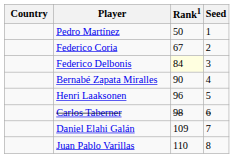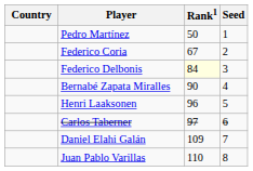Carlos Taberner | Rank1: 98 -> 97
